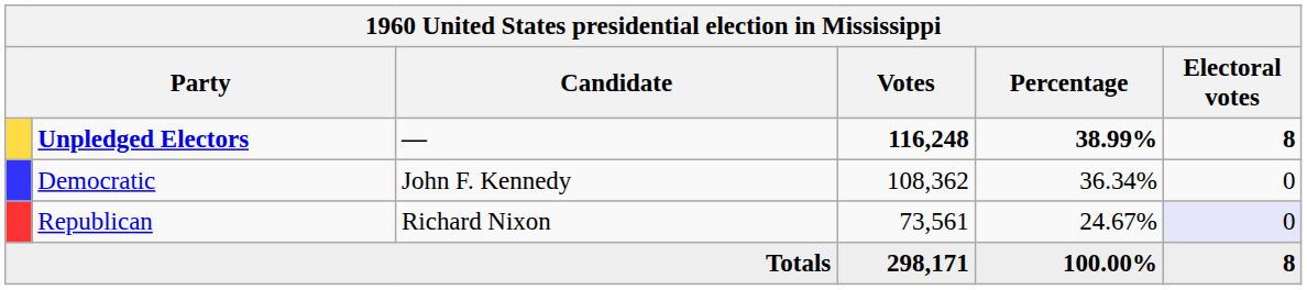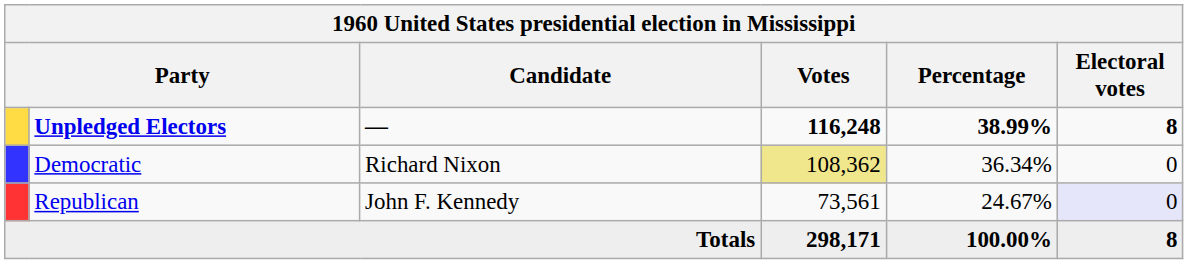Democratic | Candidate: John F. Kennedy -> Richard Nixon
Democratic | Votes: no background -> khaki background
Republican | Candidate: Richard Nixon -> John F. Kennedy
